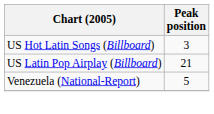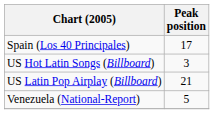+ row: Spain (Los 40 Principales) | 17
